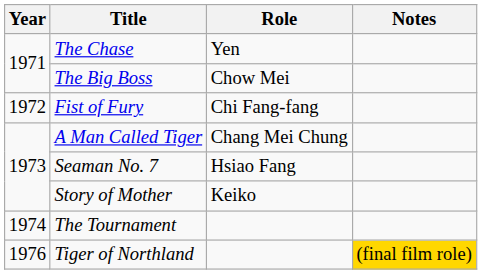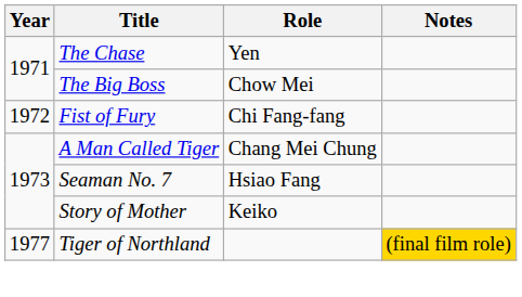- row: 1974 | The Tournament
Tiger of Northland | Year: 1976 -> 1977
